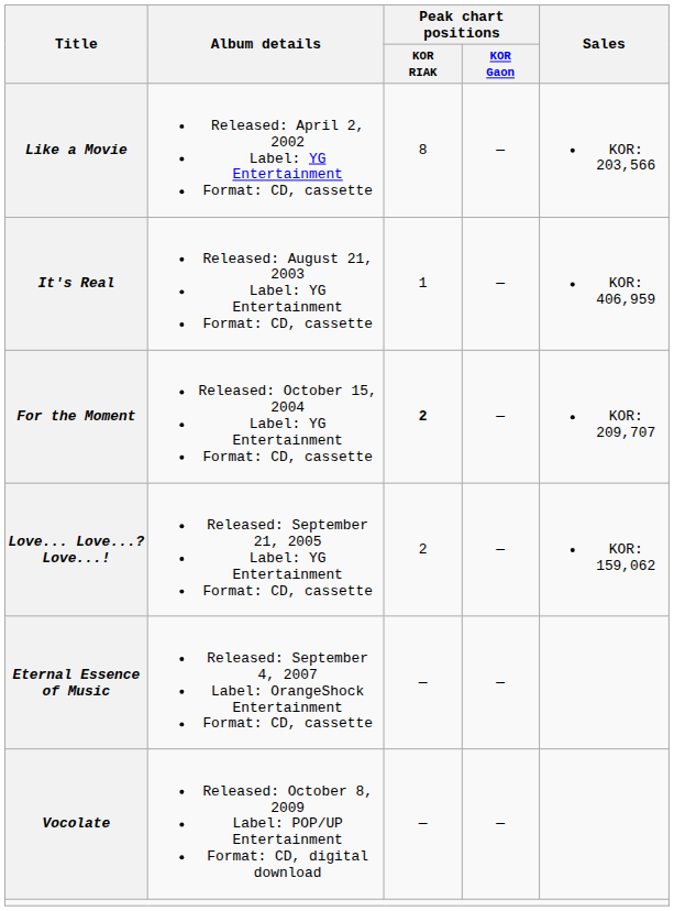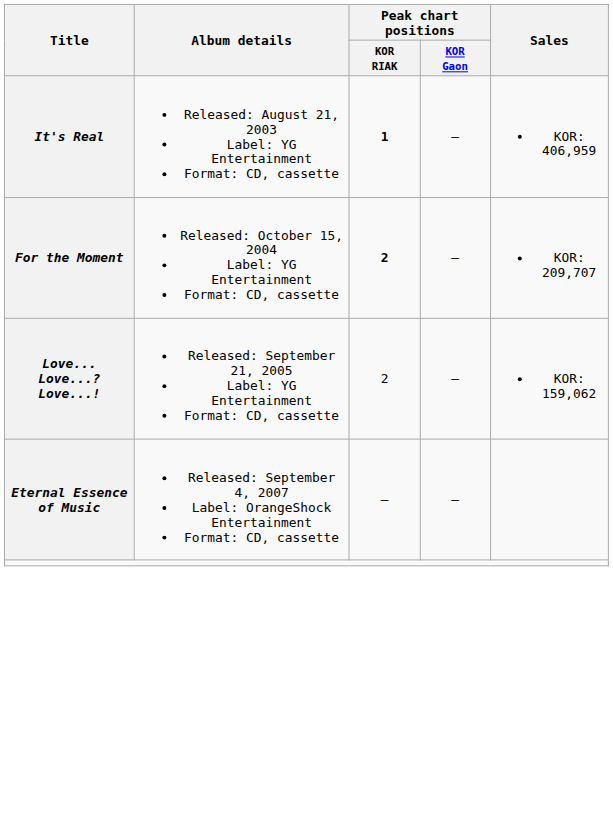- row: Like a Movie | Released: April 2, 2002 Label: YG Entertainment Format: CD, cassette | 8 | — | KOR: 203,566
It's Real | Peak chart positions / KOR RIAK: normal -> bold
- row: Vocolate | Released: October 8, 2009 Label: POP/UP Entertainment Format: CD, digital download | — | —
